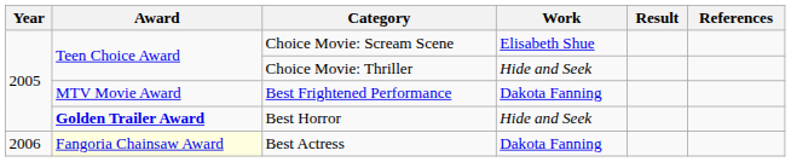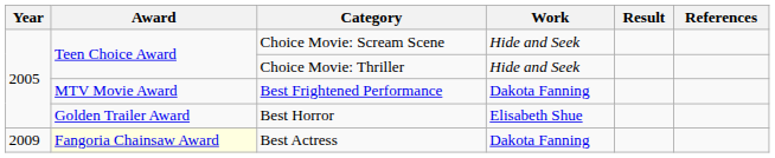Choice Movie: Scream Scene | Work: Elisabeth Shue -> Hide and Seek
Best Horror | Award: bold -> normal
Best Horror | Work: Hide and Seek -> Elisabeth Shue
Best Actress | Year: 2006 -> 2009
